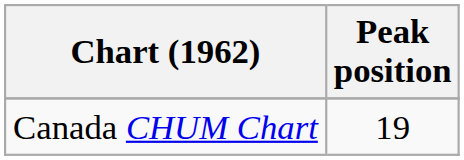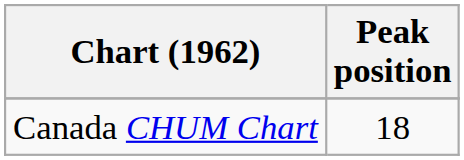Canada CHUM Chart | Peak position: 19 -> 18
